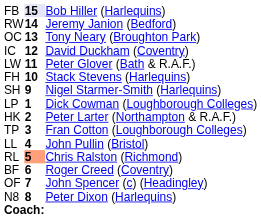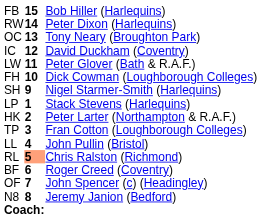FB | column 2: lavender background -> no background
RW | column 3: Jeremy Janion (Bedford) -> Peter Dixon (Harlequins)
FH | column 3: Stack Stevens (Harlequins) -> Dick Cowman (Loughborough Colleges)
LP | column 3: Dick Cowman (Loughborough Colleges) -> Stack Stevens (Harlequins)
N8 | column 3: Peter Dixon (Harlequins) -> Jeremy Janion (Bedford)
